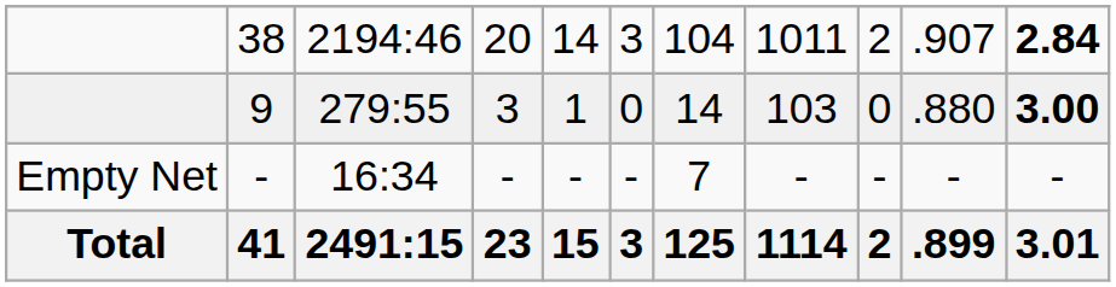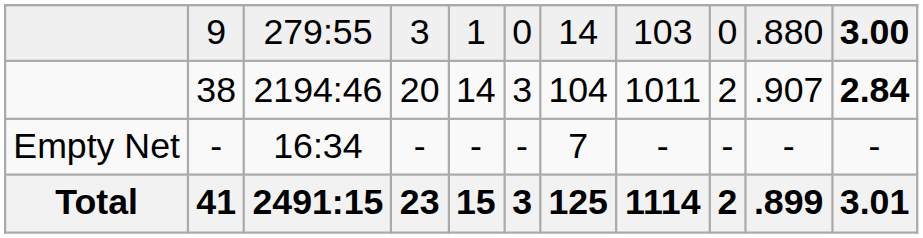rows swapped: 38 <-> 9
